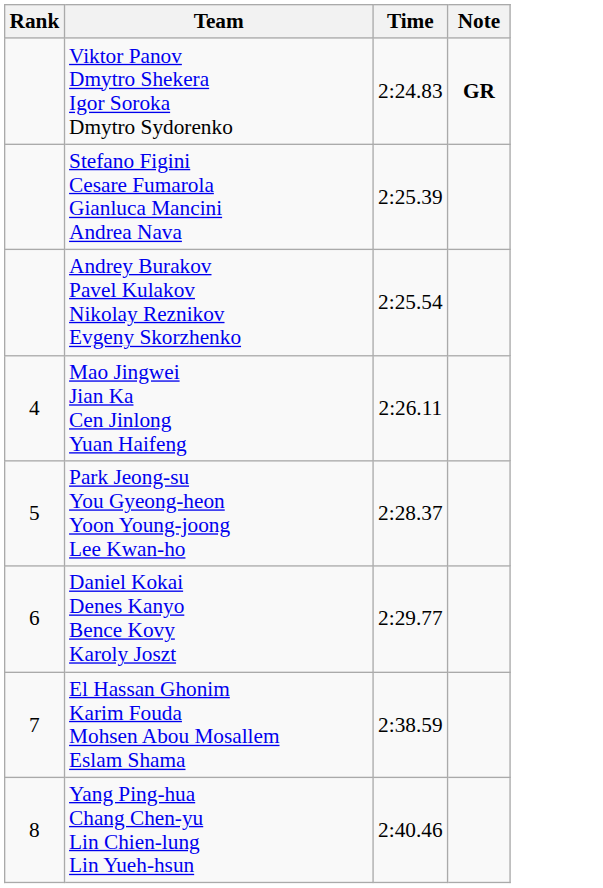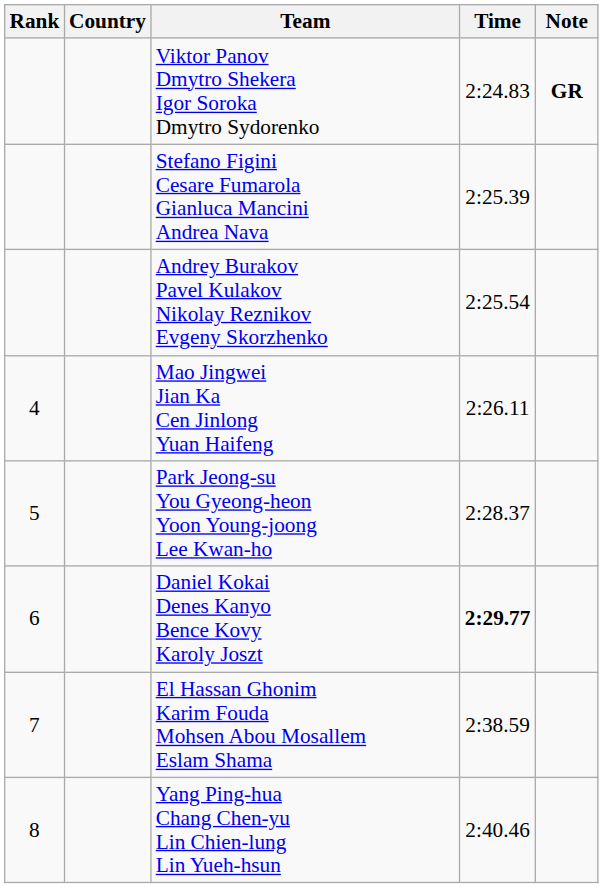+ column: Country
Daniel Kokai Denes Kanyo Bence Kovy Karoly Joszt | Time: normal -> bold
